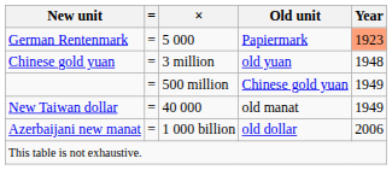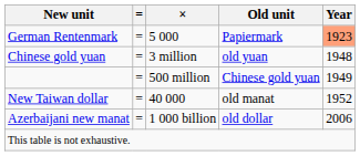New Taiwan dollar | Year: 1949 -> 1952
